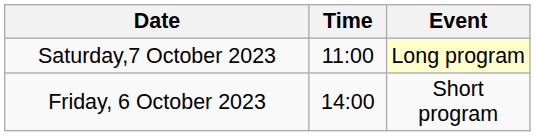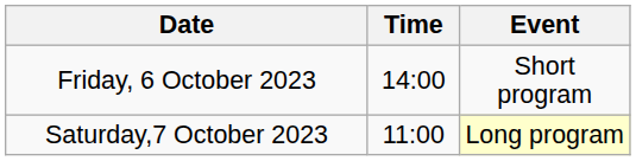rows swapped: Friday, 6 October 2023 <-> Saturday,7 October 2023
